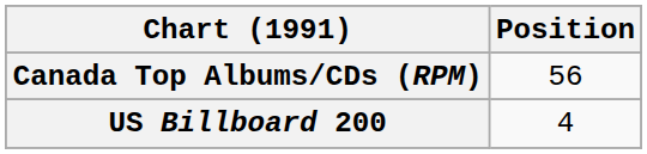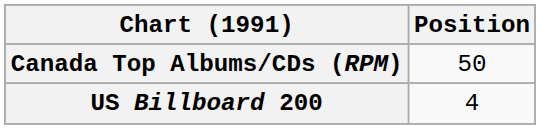Canada Top Albums/CDs (RPM) | Position: 56 -> 50
